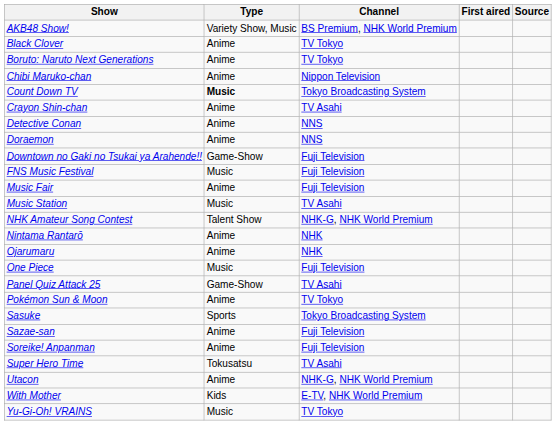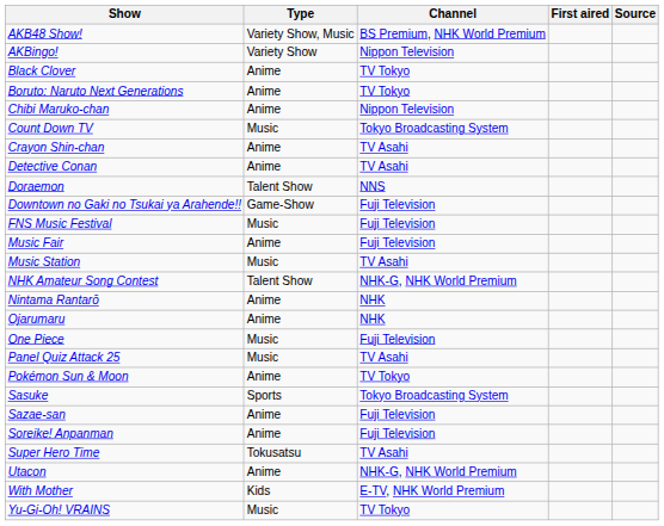+ row: AKBingo! | Variety Show | Nippon Television
Count Down TV | Type: bold -> normal
Detective Conan | Channel: NNS -> TV Asahi
Doraemon | Type: Anime -> Talent Show
Panel Quiz Attack 25 | Type: Game-Show -> Music
